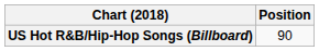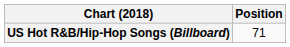US Hot R&B/Hip-Hop Songs (Billboard) | Position: 90 -> 71
